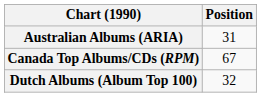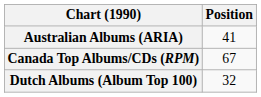Australian Albums (ARIA) | Position: 31 -> 41
